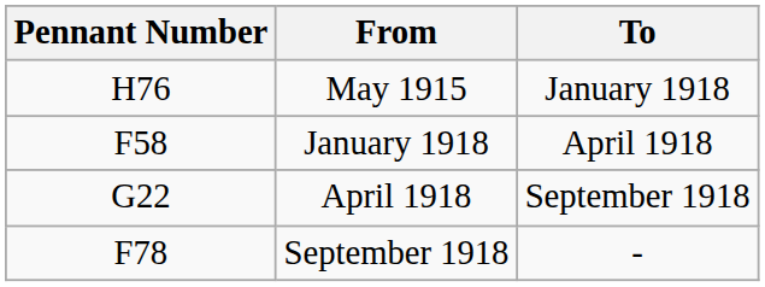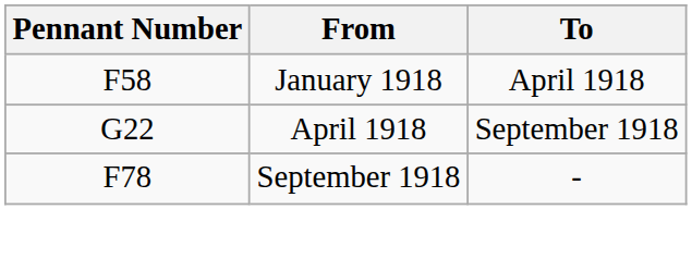- row: H76 | May 1915 | January 1918
